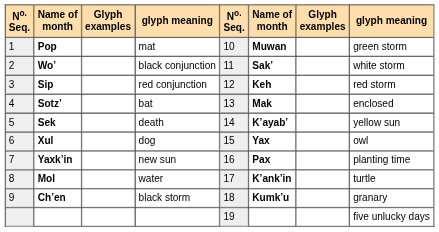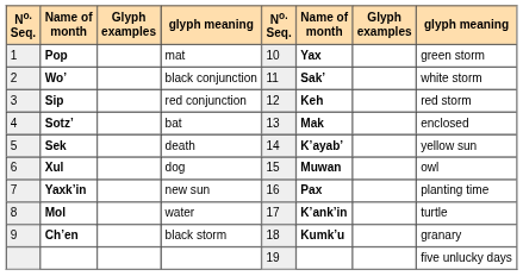Pop | column 6: Muwan -> Yax
Xul | column 6: Yax -> Muwan
